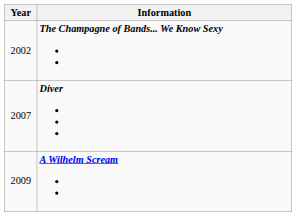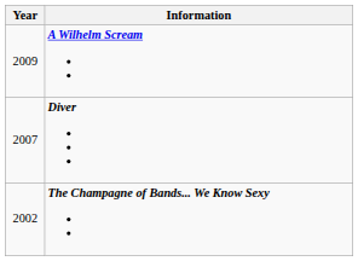rows swapped: The Champagne of Bands... We Know Sexy <-> A Wilhelm Scream
